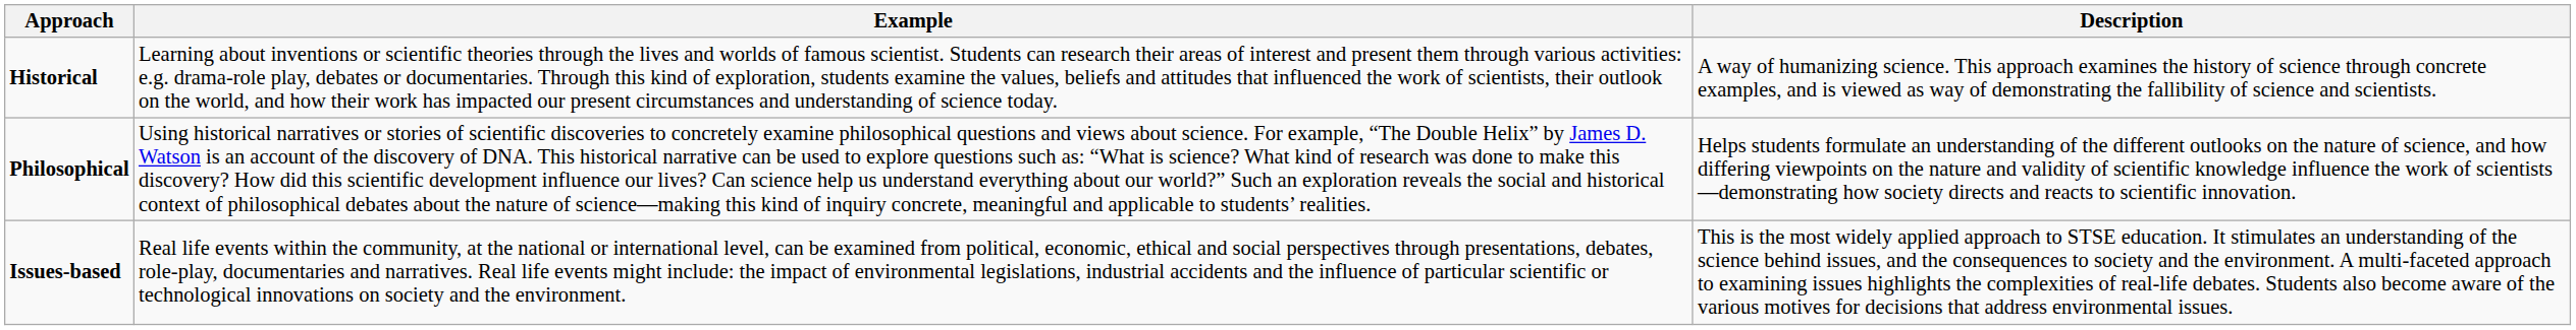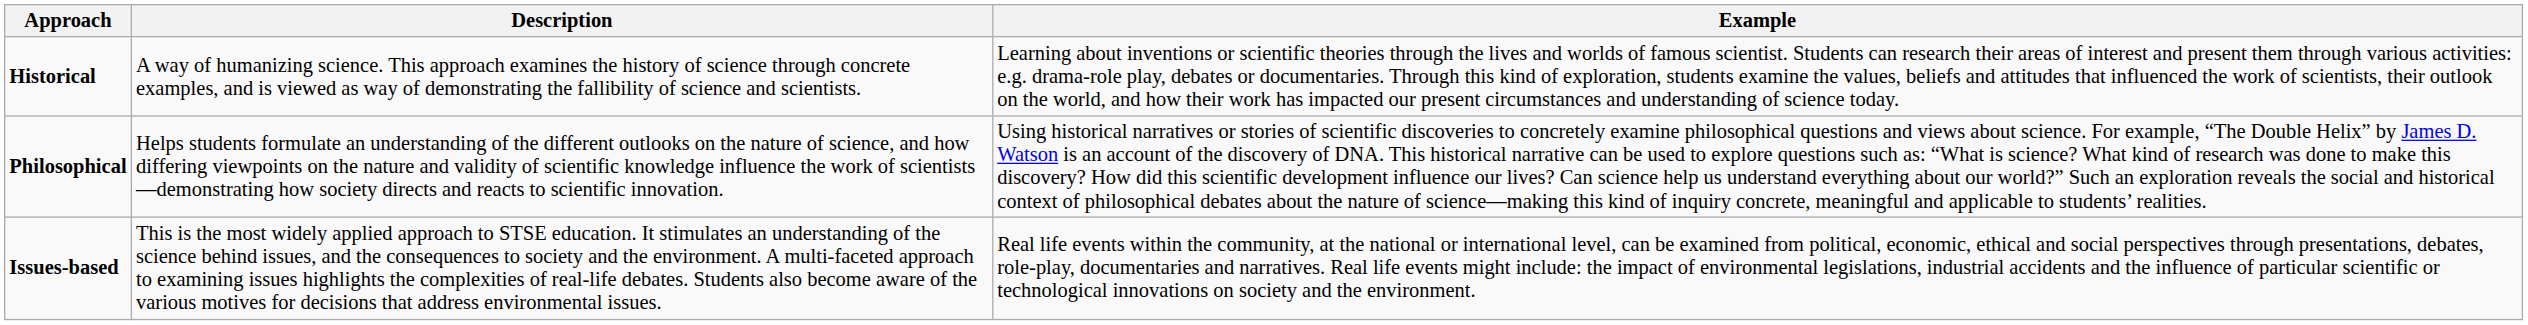columns swapped: Description <-> Example
